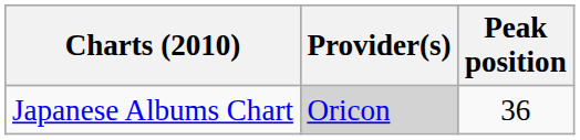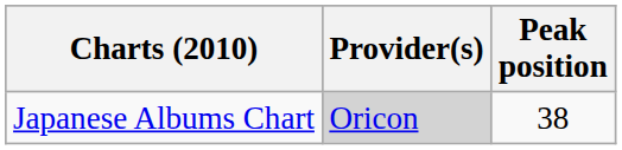Japanese Albums Chart | Peak position: 36 -> 38
